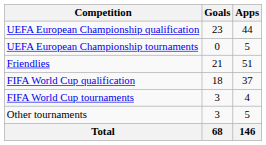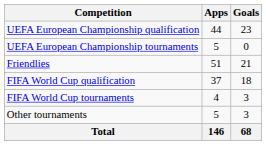columns swapped: Apps <-> Goals
